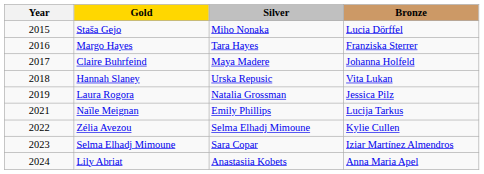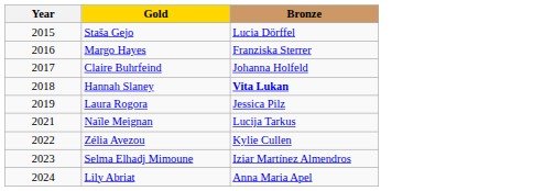- column: Silver | Miho Nonaka | Tara Hayes | Maya Madere | Urska Repusic | Natalia Grossman | Emily Phillips | Selma Elhadj Mimoune | Sara Copar | Anastasiia Kobets
Hannah Slaney | Bronze: normal -> bold
